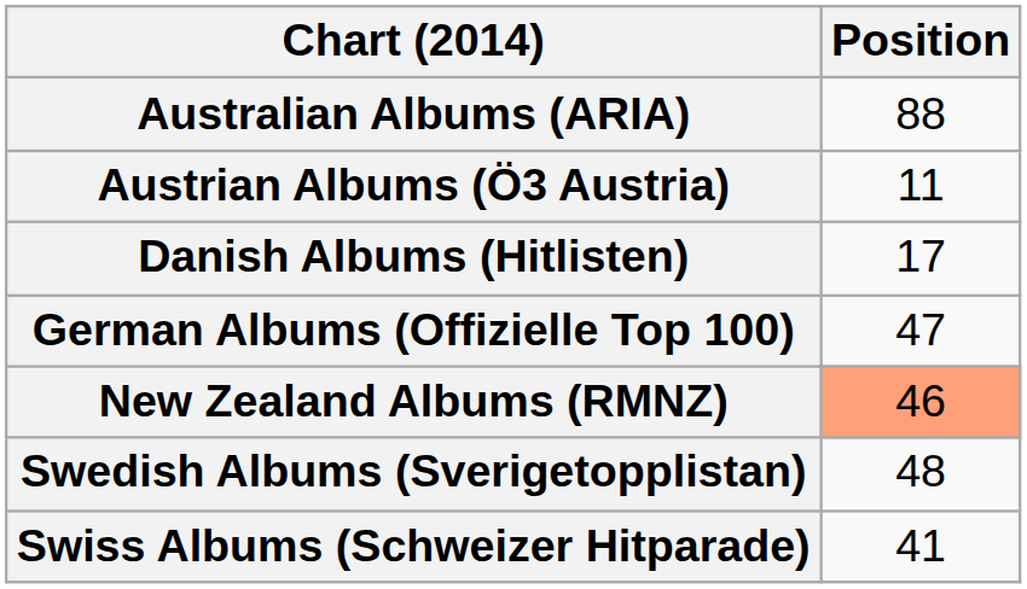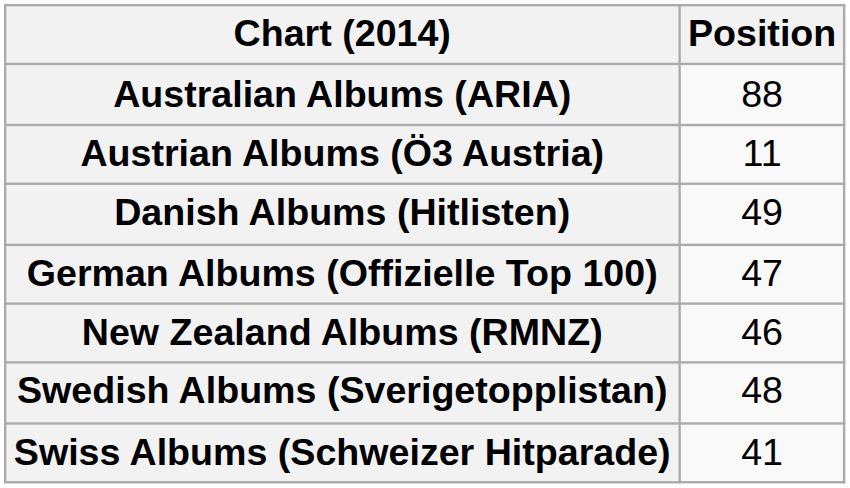Danish Albums (Hitlisten) | Position: 17 -> 49
New Zealand Albums (RMNZ) | Position: lightsalmon background -> no background
